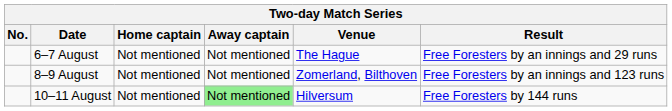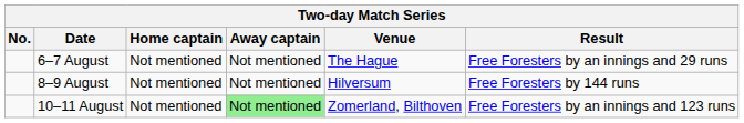8–9 August | Venue: Zomerland, Bilthoven -> Hilversum
8–9 August | Result: Free Foresters by an innings and 123 runs -> Free Foresters by 144 runs
10–11 August | Venue: Hilversum -> Zomerland, Bilthoven
10–11 August | Result: Free Foresters by 144 runs -> Free Foresters by an innings and 123 runs
